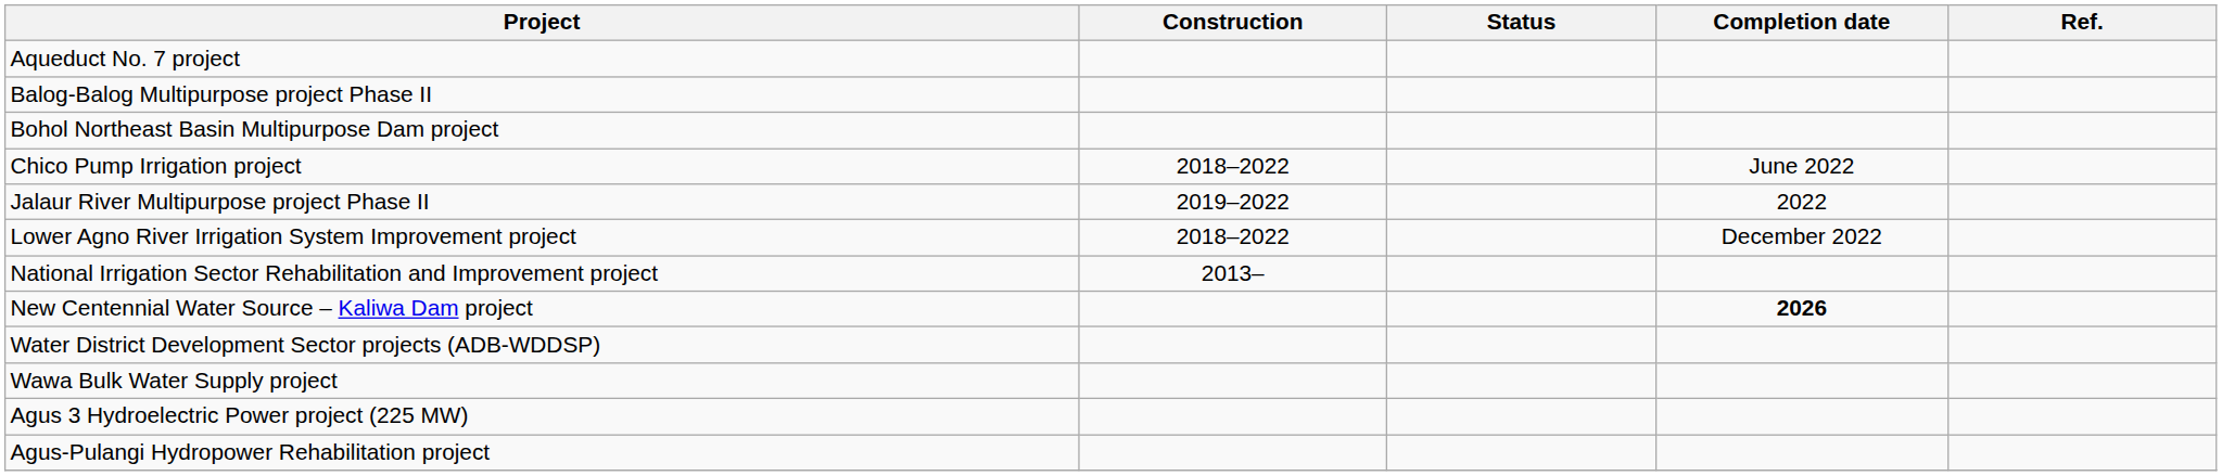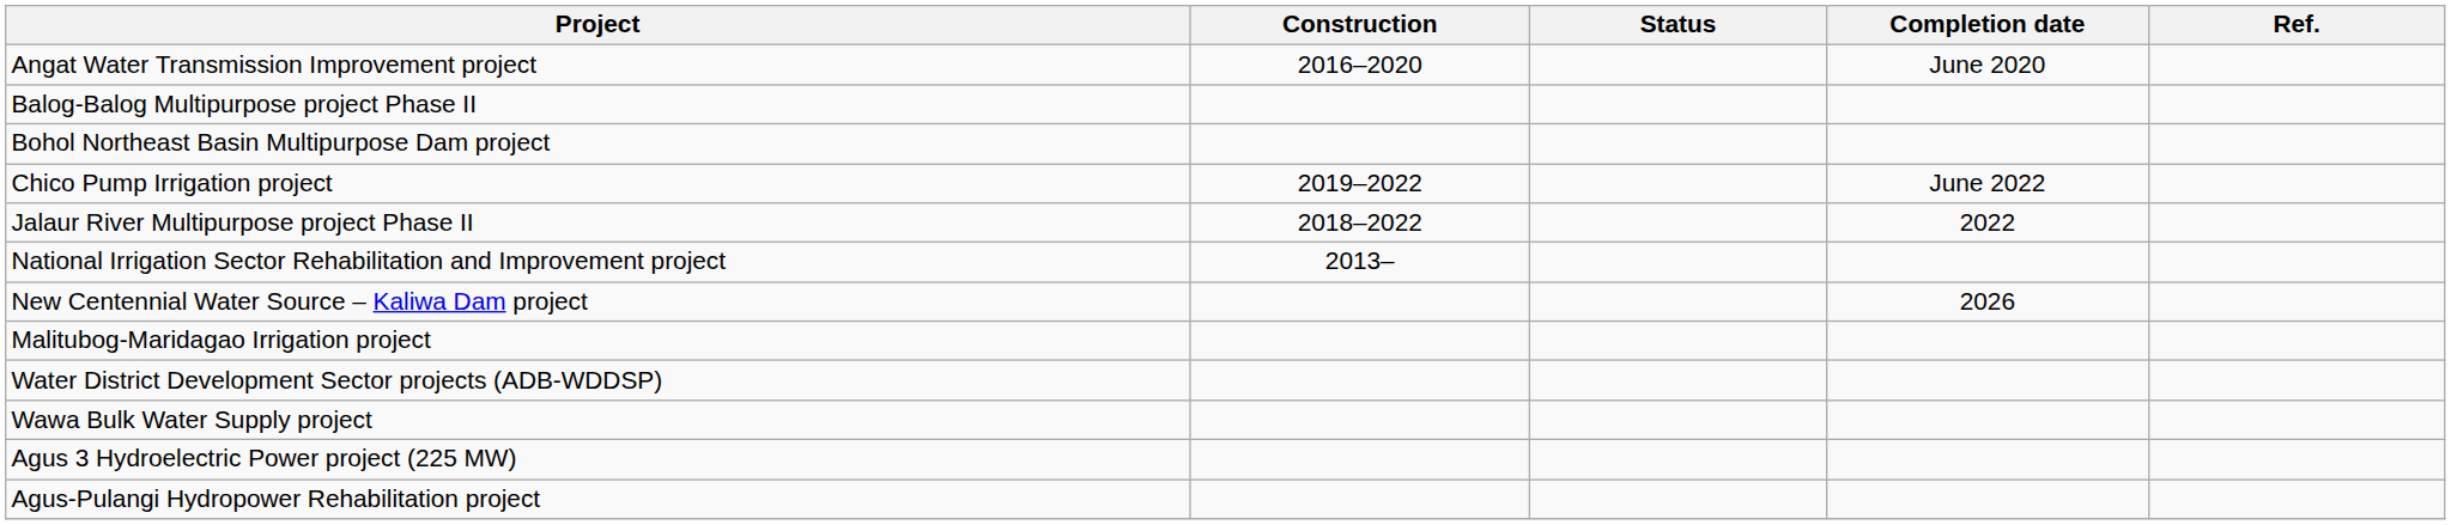+ row: Angat Water Transmission Improvement project | 2016–2020 | June 2020
- row: Aqueduct No. 7 project
Chico Pump Irrigation project | Construction: 2018–2022 -> 2019–2022
Jalaur River Multipurpose project Phase II | Construction: 2019–2022 -> 2018–2022
- row: Lower Agno River Irrigation System Improvement project | 2018–2022 | December 2022
New Centennial Water Source – Kaliwa Dam project | Completion date: bold -> normal
+ row: Malitubog-Maridagao Irrigation project
